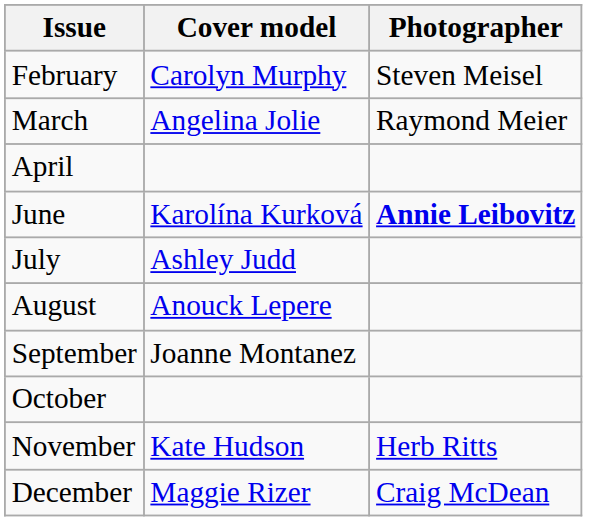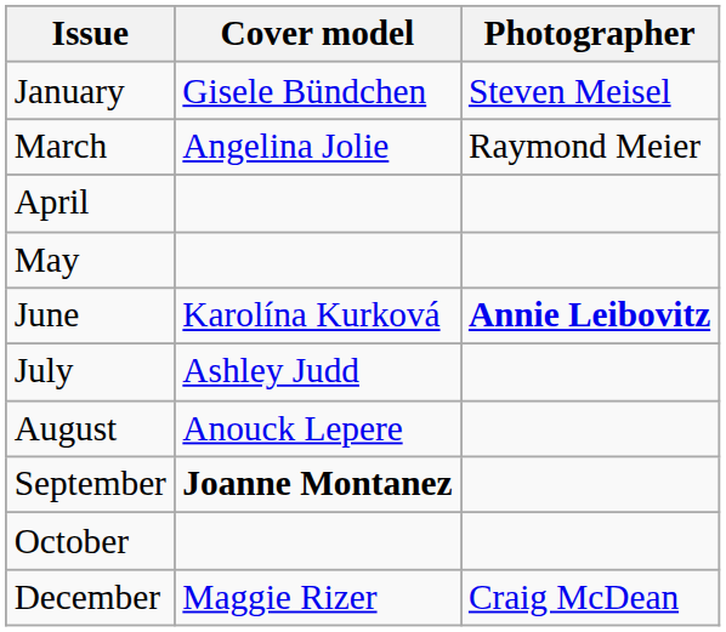+ row: January | Gisele Bündchen | Steven Meisel
- row: February | Carolyn Murphy | Steven Meisel
+ row: May
September | Cover model: normal -> bold
- row: November | Kate Hudson | Herb Ritts
